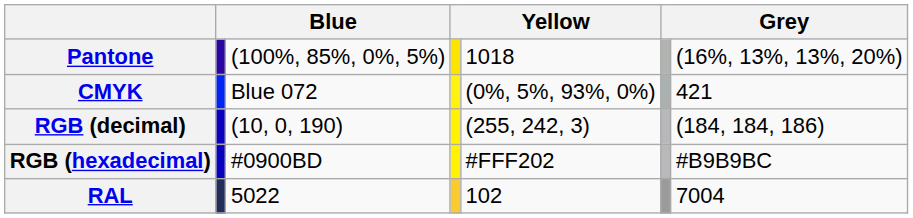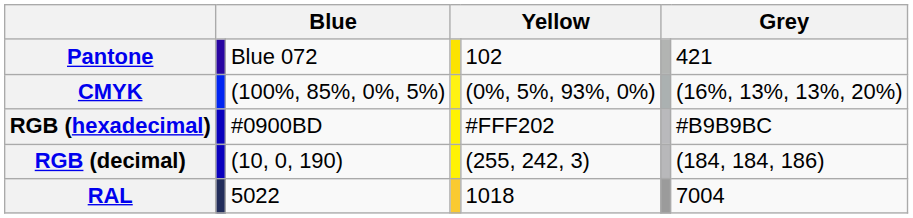Pantone | column 3: (100%, 85%, 0%, 5%) -> Blue 072
Pantone | column 5: 1018 -> 102
Pantone | column 7: (16%, 13%, 13%, 20%) -> 421
CMYK | column 3: Blue 072 -> (100%, 85%, 0%, 5%)
CMYK | column 7: 421 -> (16%, 13%, 13%, 20%)
rows swapped: RGB (decimal) <-> RGB (hexadecimal)
RAL | column 5: 102 -> 1018
